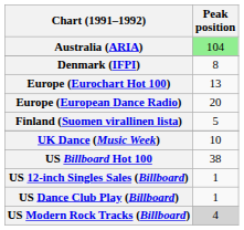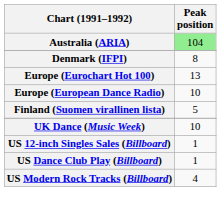Europe (European Dance Radio) | Peak position: 20 -> 10
- row: US Billboard Hot 100 | 38
US Modern Rock Tracks (Billboard) | Peak position: lightgrey background -> no background
